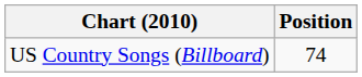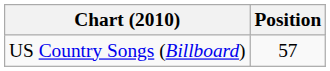US Country Songs (Billboard) | Position: 74 -> 57
